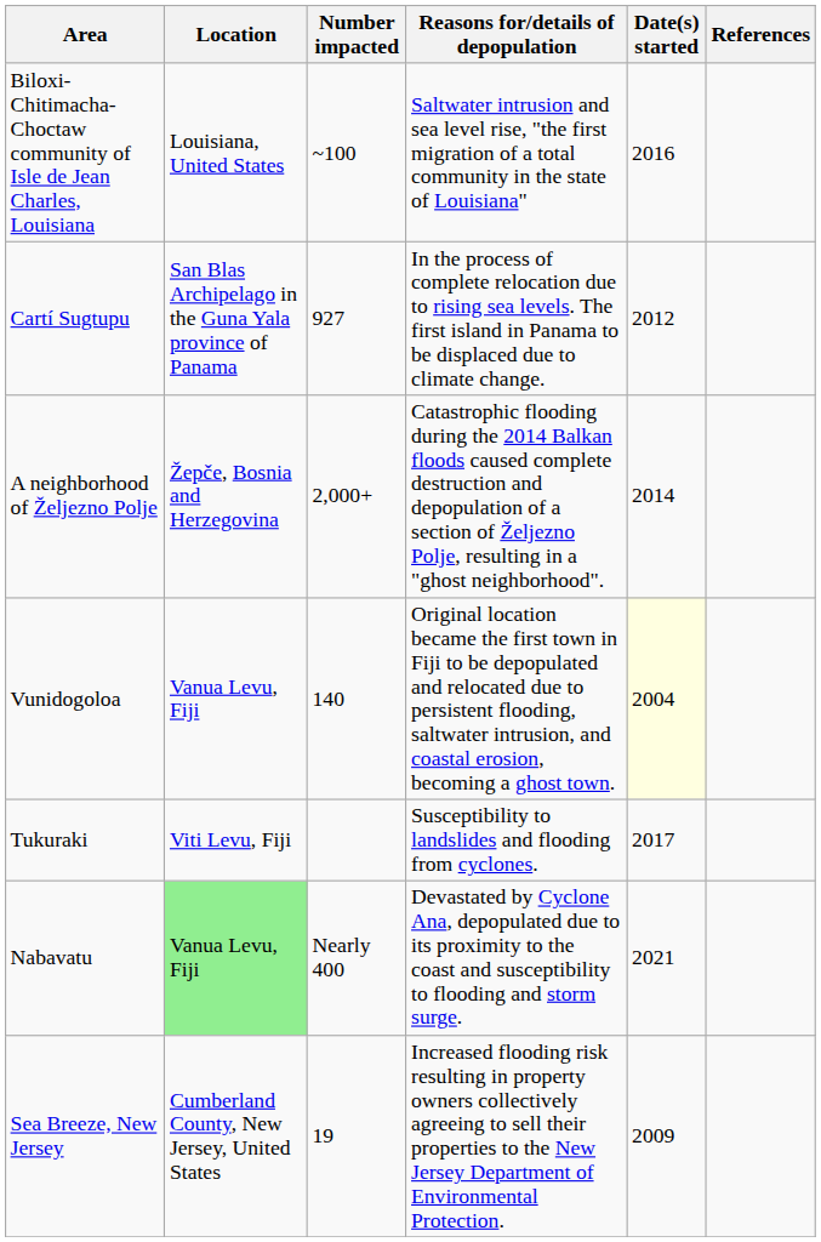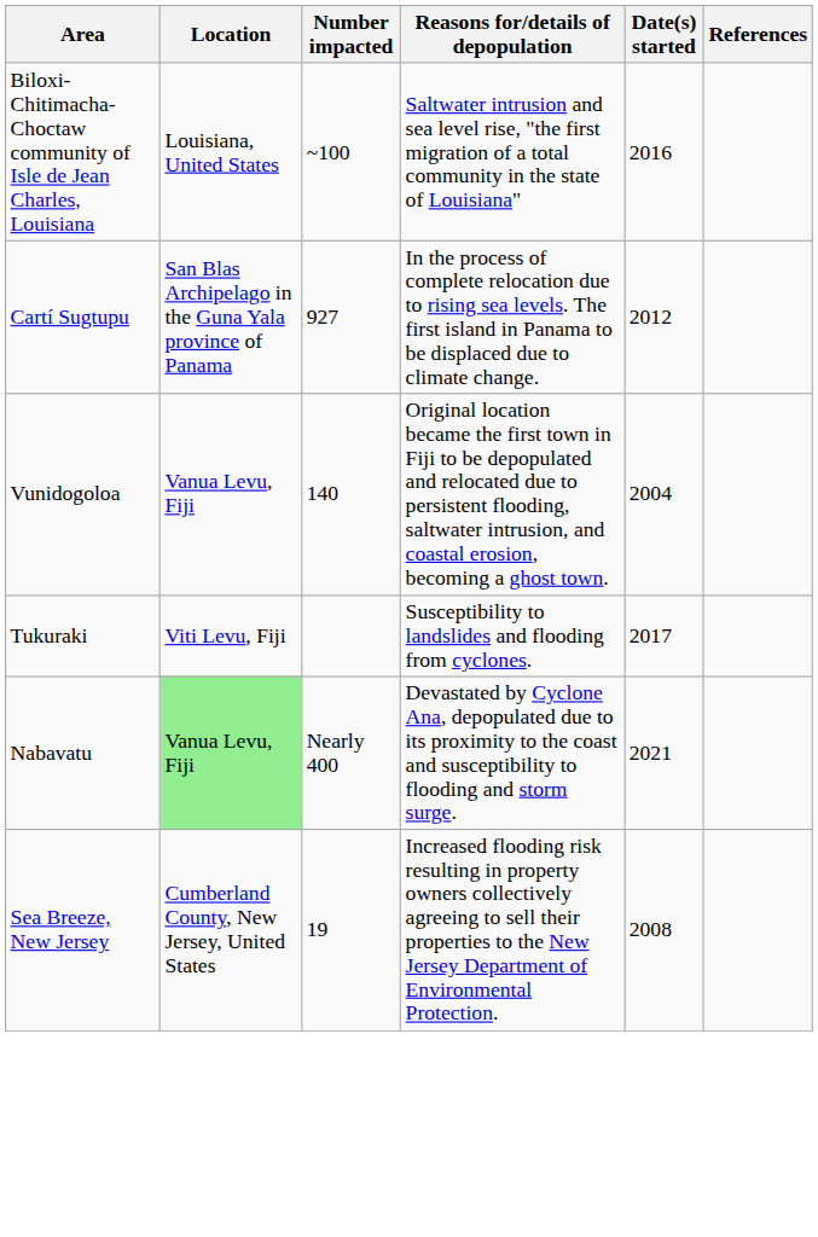- row: A neighborhood of Željezno Polje | Žepče, Bosnia and Herzegovina | 2,000+ | Catastrophic flooding during the 2014 Balkan floods caused complete destruction and depopulation of a section of Željezno Polje, resulting in a "ghost neighborhood". | 2014
Vunidogoloa | Date(s) started: lightyellow background -> no background
Sea Breeze, New Jersey | Date(s) started: 2009 -> 2008
